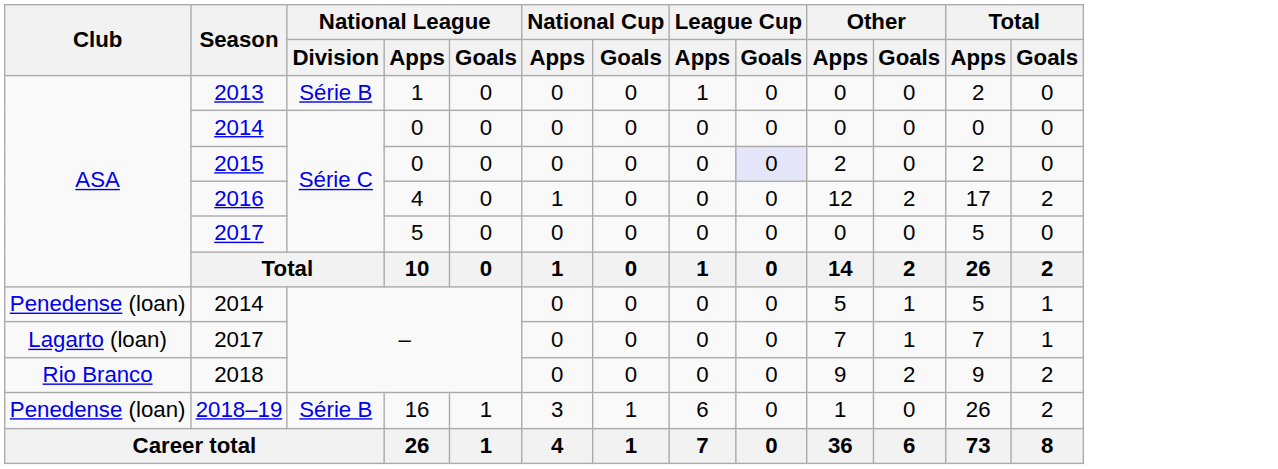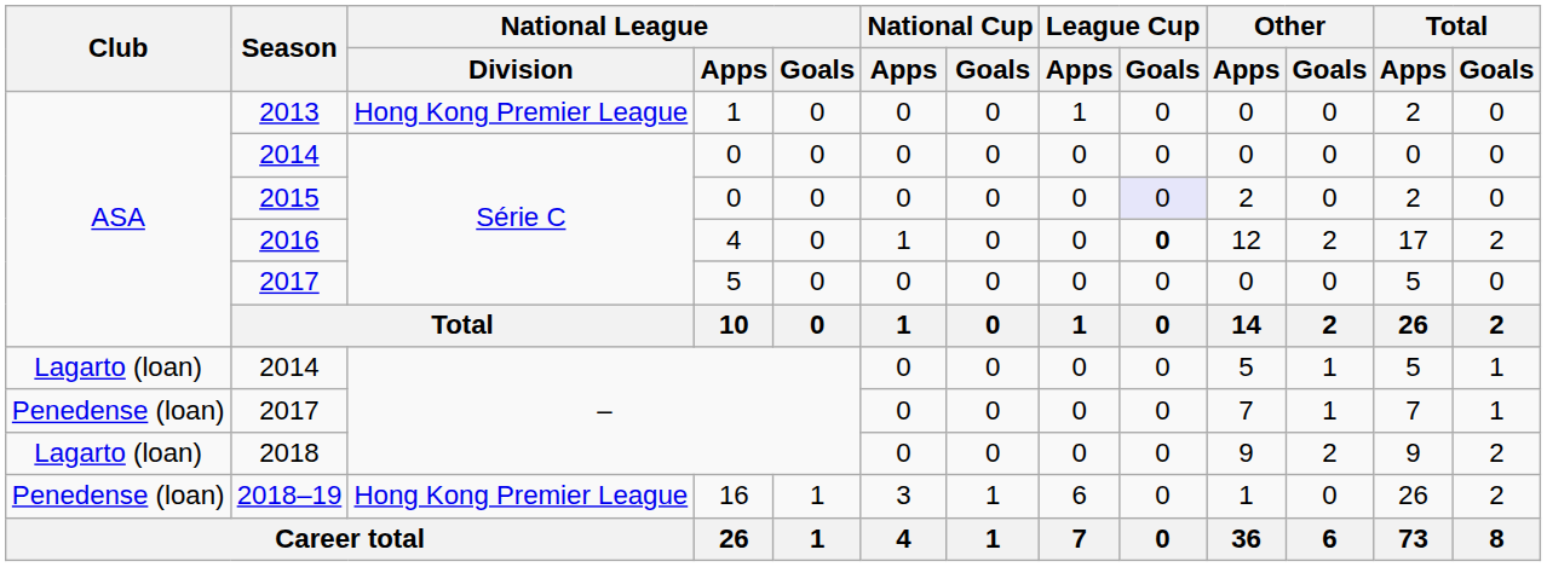2013 | National League / Division: Série B -> Hong Kong Premier League
2016 | League Cup / Goals: normal -> bold
2014 / – | Club: Penedense (loan) -> Lagarto (loan)
2017 / – | Club: Lagarto (loan) -> Penedense (loan)
2018 | Club: Rio Branco -> Lagarto (loan)
2018–19 | National League / Division: Série B -> Hong Kong Premier League
